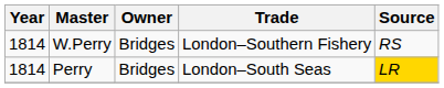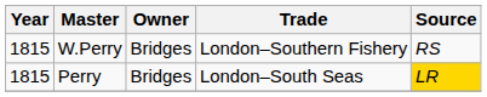W.Perry | Year: 1814 -> 1815
Perry | Year: 1814 -> 1815
